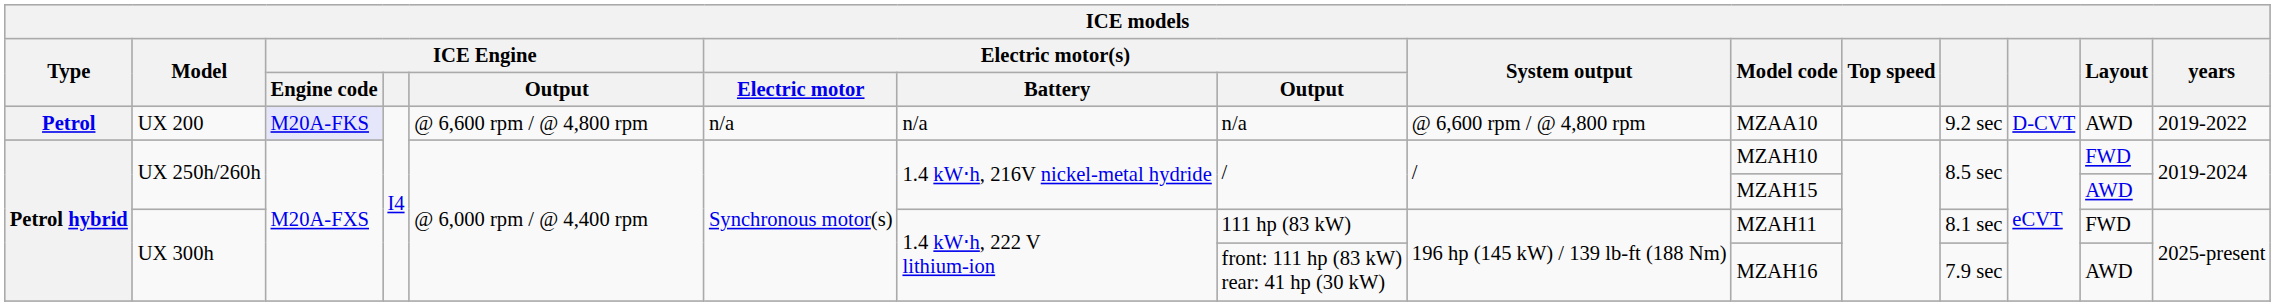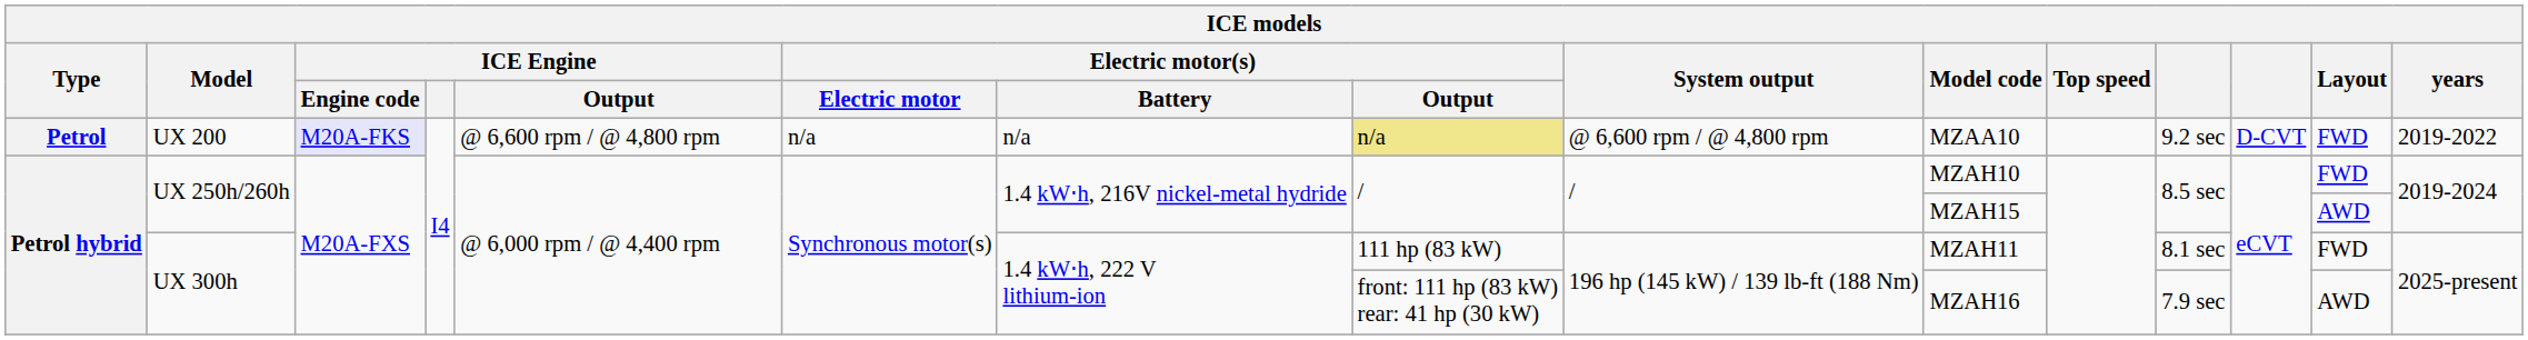UX 200 | Electric motor(s) / Output: no background -> khaki background
UX 200 | Layout: AWD -> FWD
